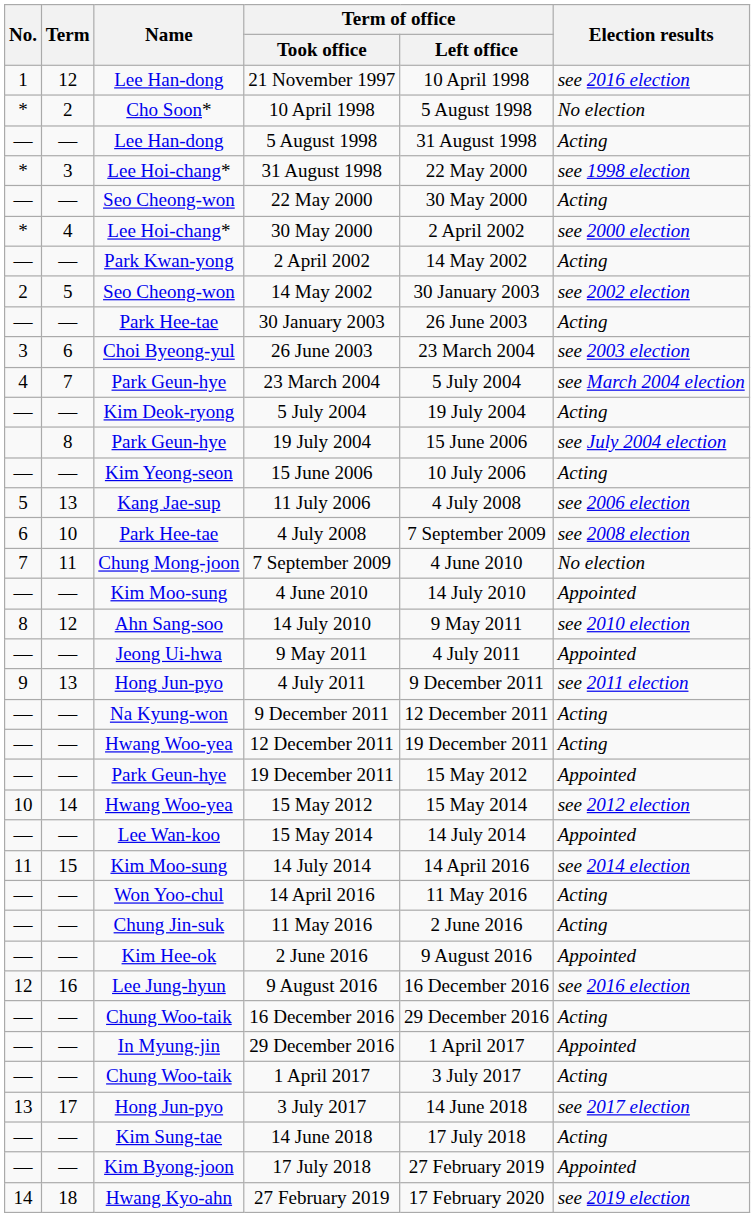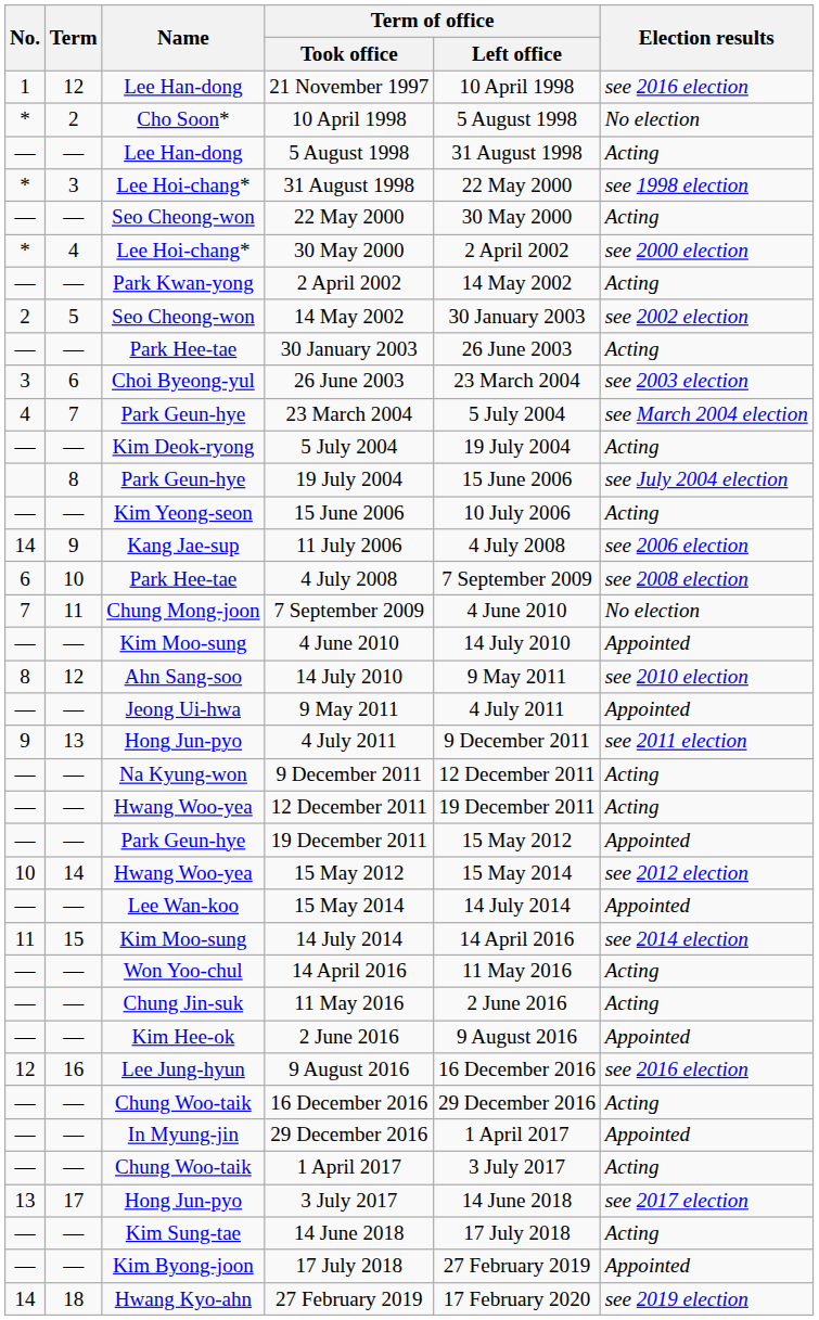11 July 2006 | No.: 5 -> 14
11 July 2006 | Term: 13 -> 9
